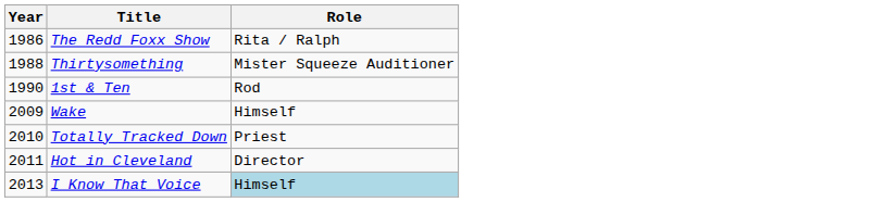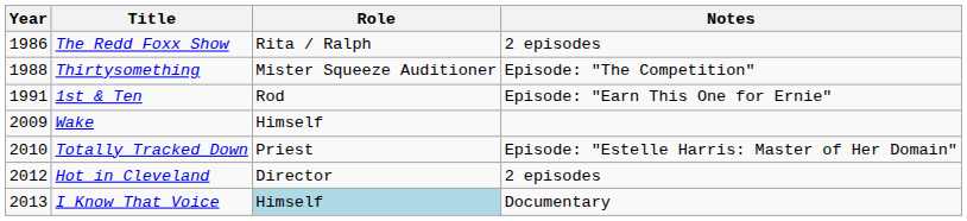+ column: Notes | 2 episodes | Episode: "The Competition" | Episode: "Earn This One for Ernie" | Episode: "Estelle Harris: Master of Her Domain" | 2 episodes | Documentary
1st & Ten | Year: 1990 -> 1991
Hot in Cleveland | Year: 2011 -> 2012
